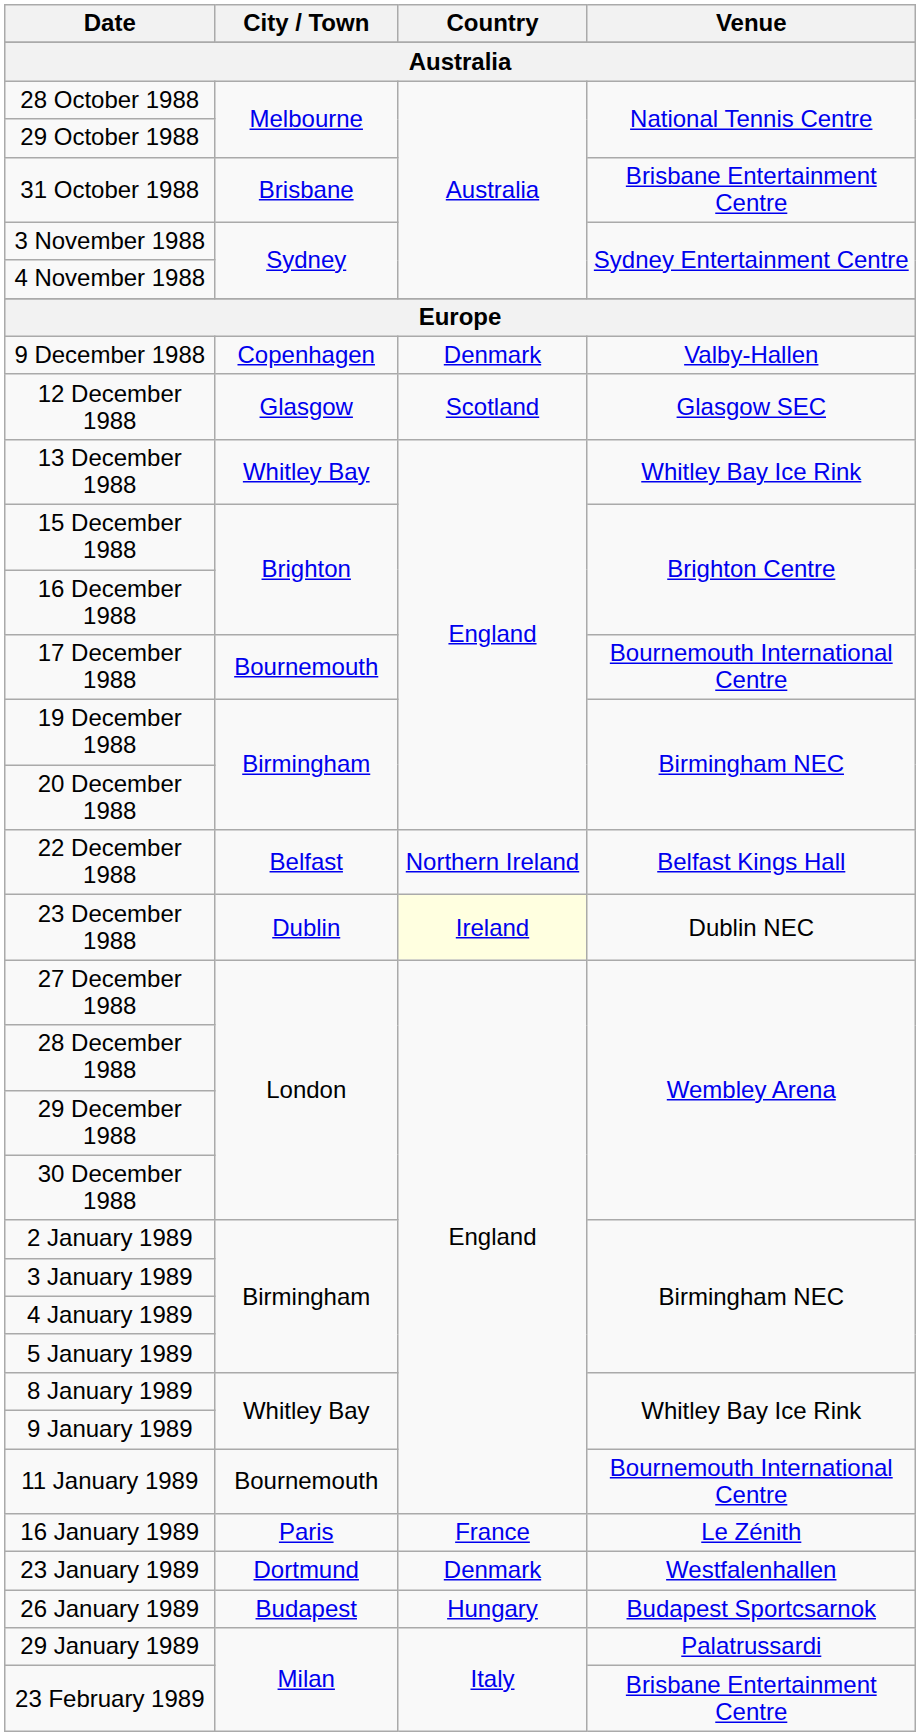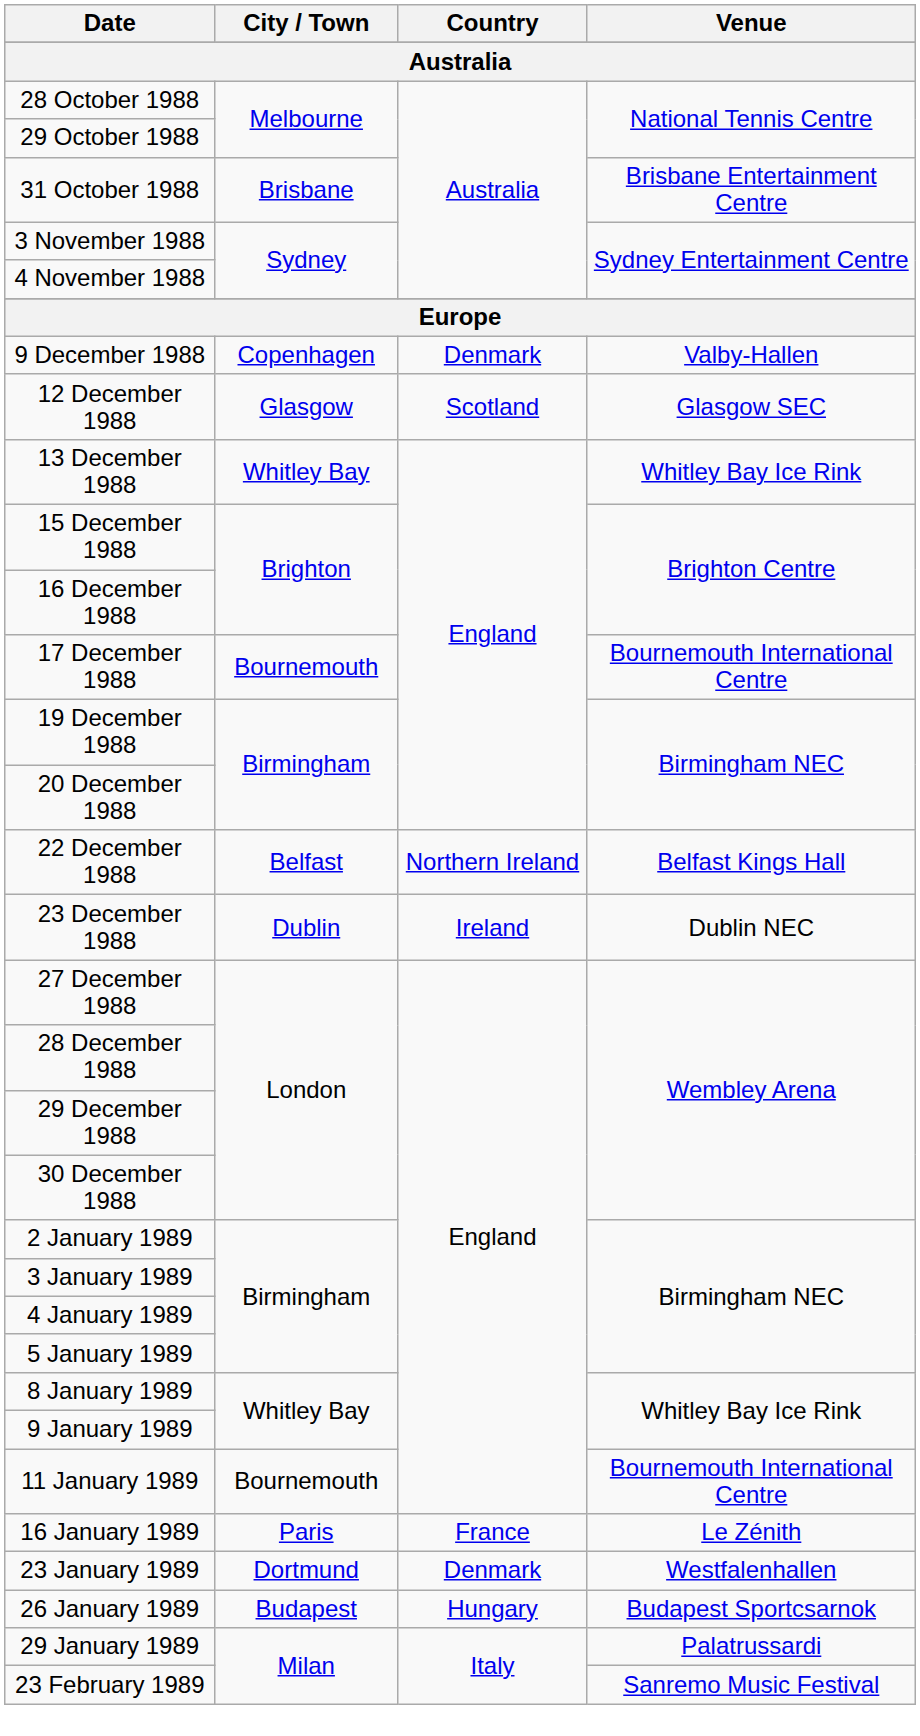23 December 1988 | Country: lightyellow background -> no background
23 February 1989 | Venue: Brisbane Entertainment Centre -> Sanremo Music Festival
